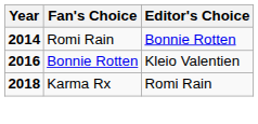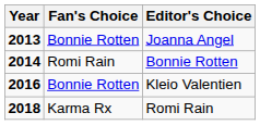+ row: 2013 | Bonnie Rotten | Joanna Angel
